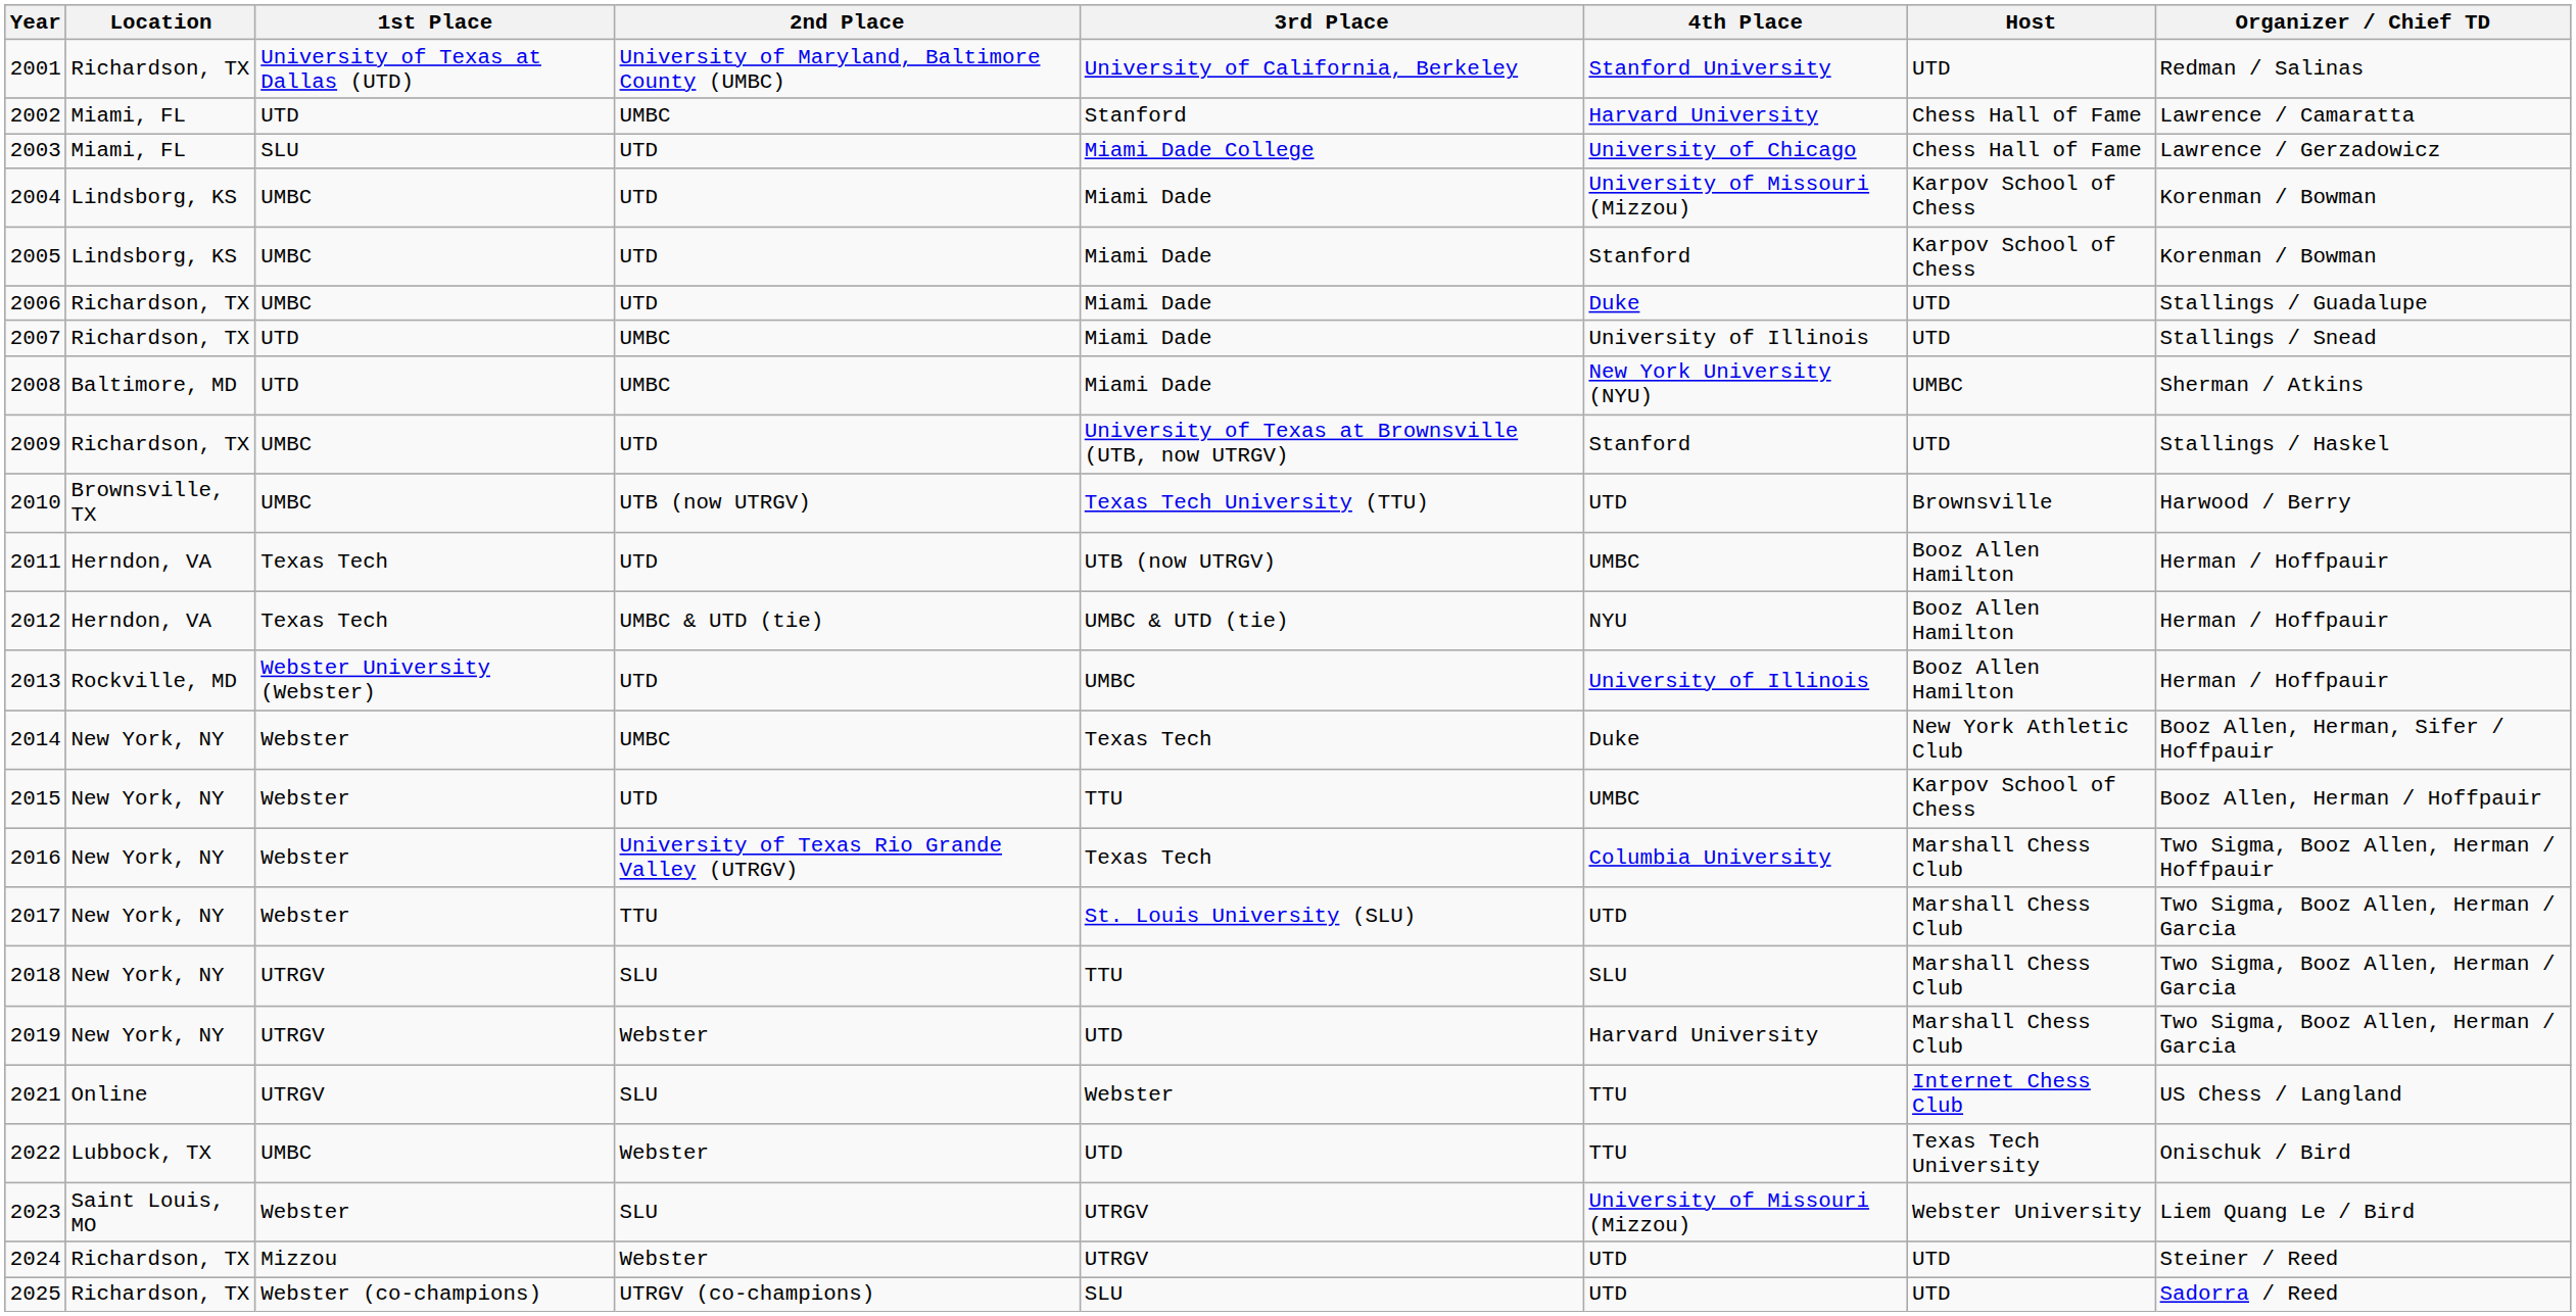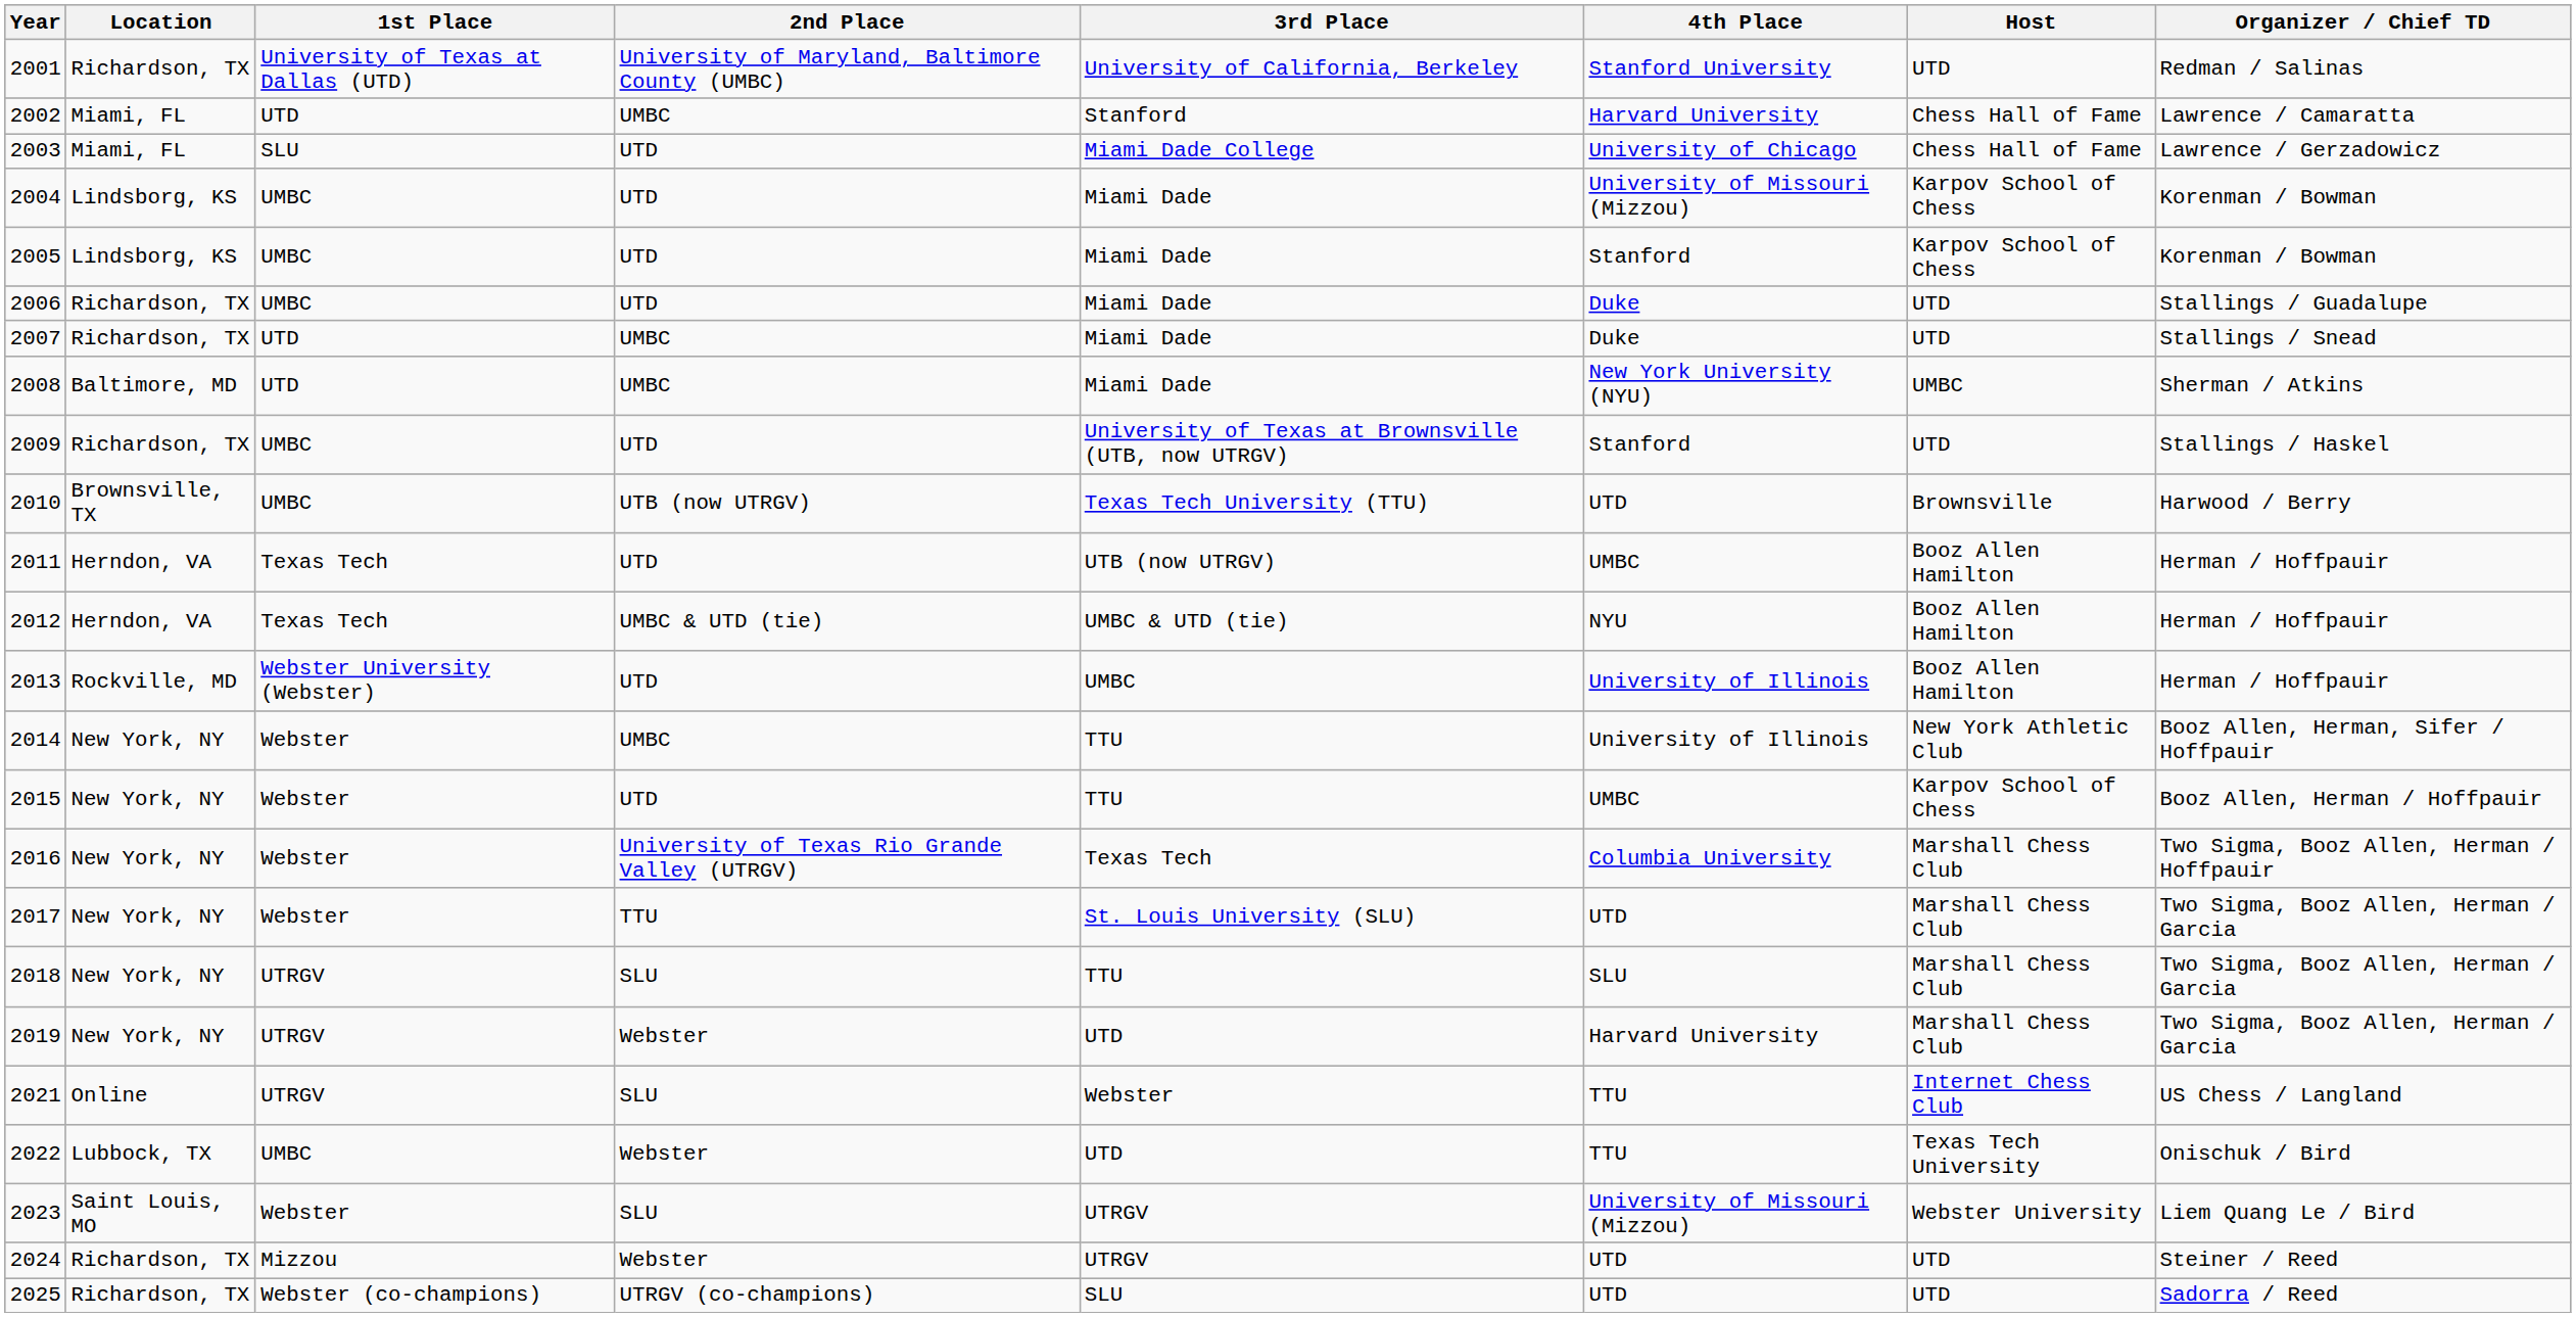2007 | 4th Place: University of Illinois -> Duke
2014 | 3rd Place: Texas Tech -> TTU
2014 | 4th Place: Duke -> University of Illinois
